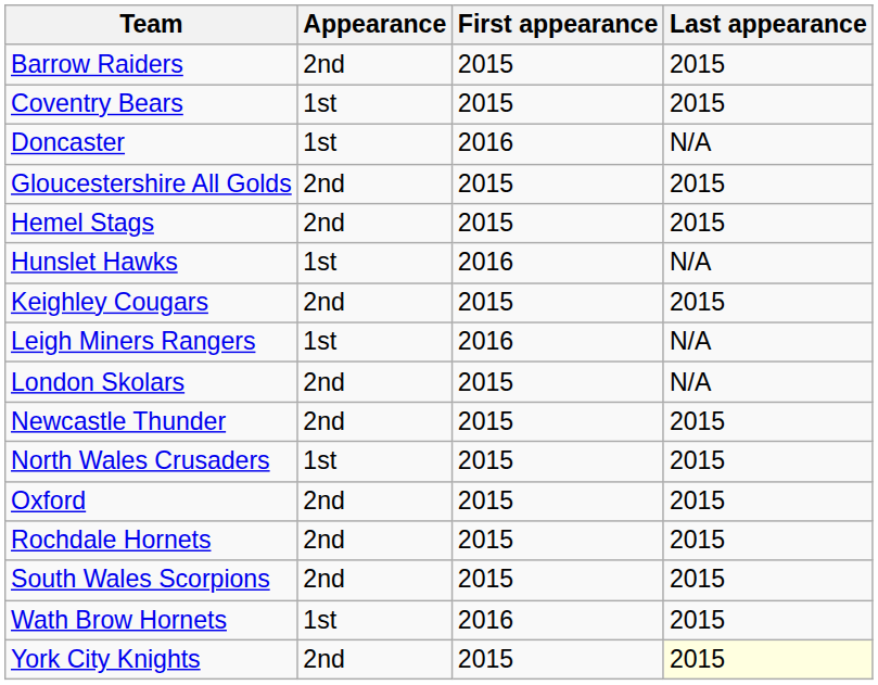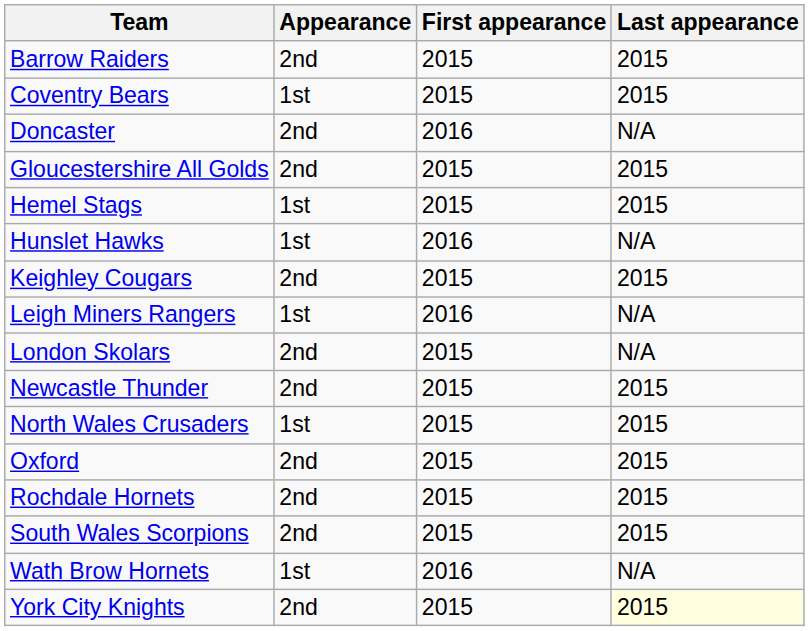Doncaster | Appearance: 1st -> 2nd
Hemel Stags | Appearance: 2nd -> 1st
Wath Brow Hornets | Last appearance: 2015 -> N/A
